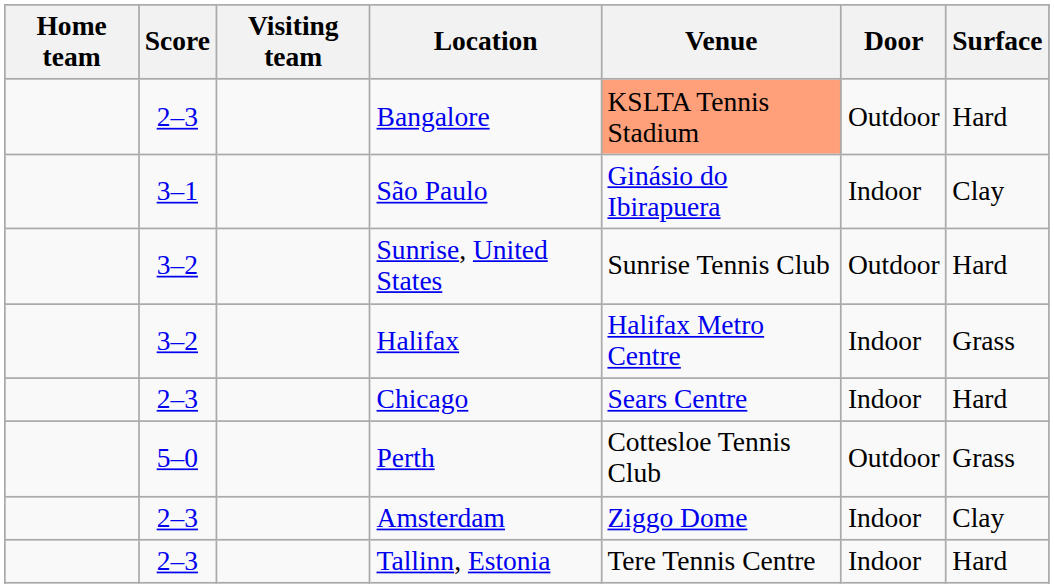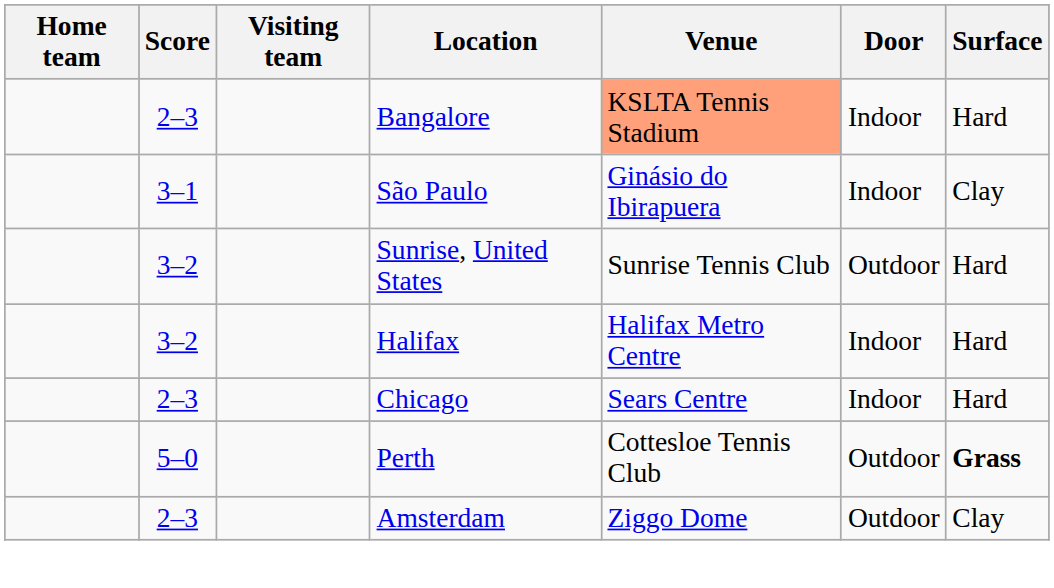Bangalore | Door: Outdoor -> Indoor
Halifax | Surface: Grass -> Hard
Perth | Surface: normal -> bold
Amsterdam | Door: Indoor -> Outdoor
- row: 2–3 | Tallinn, Estonia | Tere Tennis Centre | Indoor | Hard
